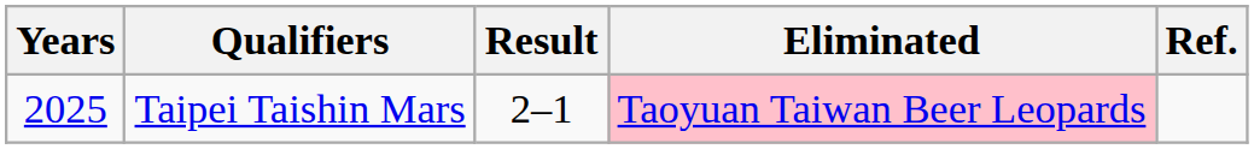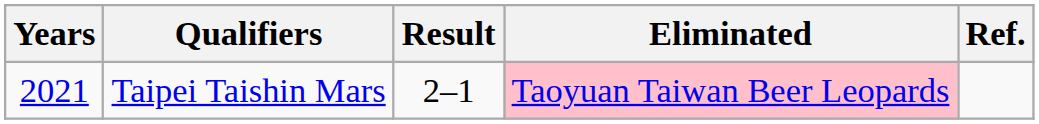Taipei Taishin Mars | Years: 2025 -> 2021
